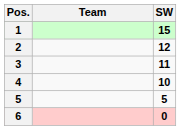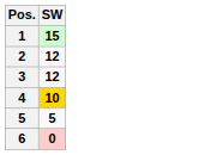- column: Team
3 | SW: 11 -> 12
4 | SW: no background -> gold background
